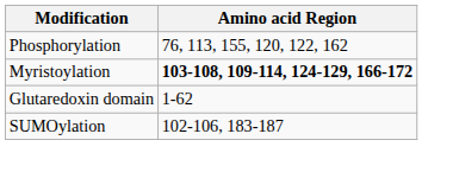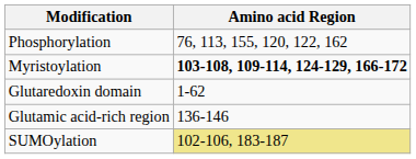+ row: Glutamic acid-rich region | 136-146
SUMOylation | Amino acid Region: no background -> khaki background
